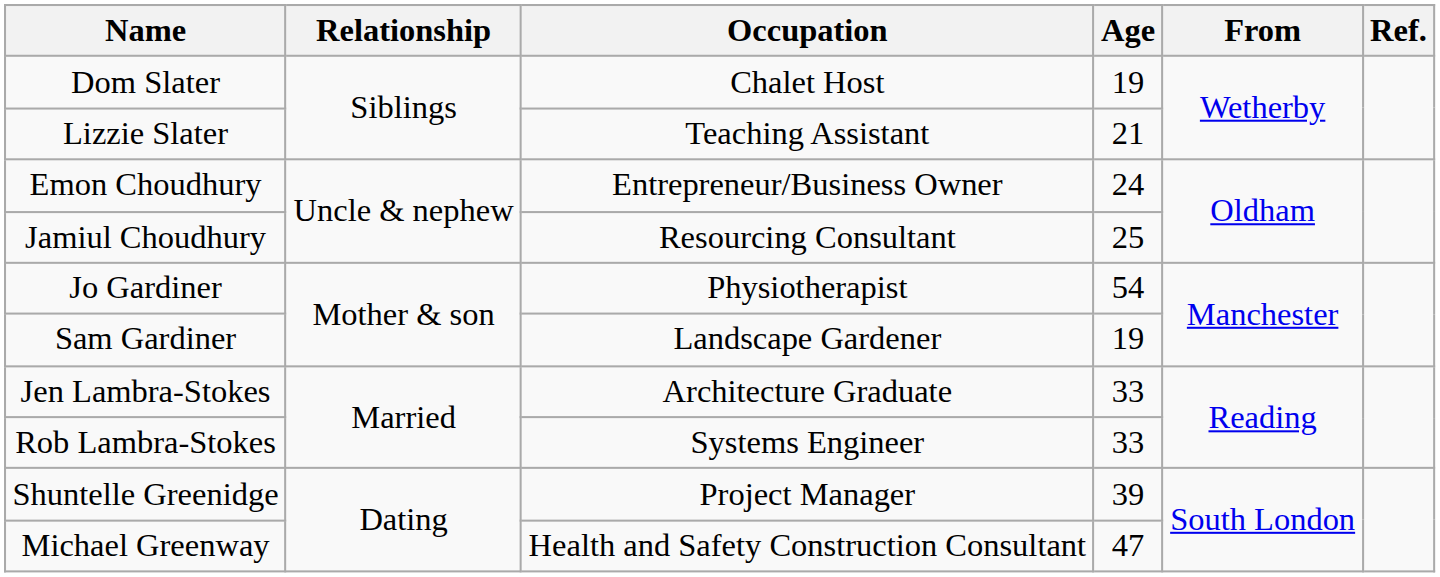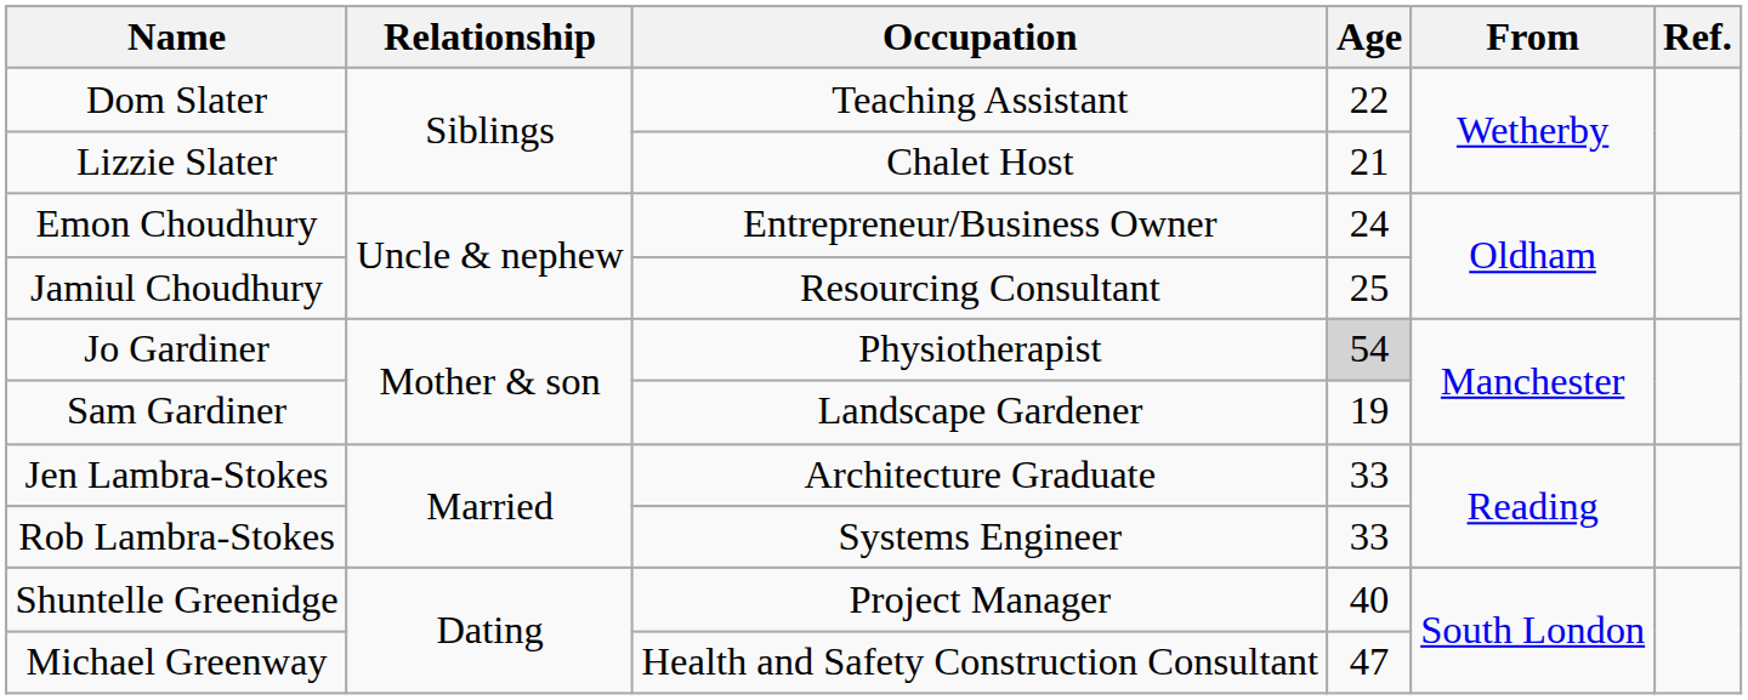Dom Slater | Occupation: Chalet Host -> Teaching Assistant
Dom Slater | Age: 19 -> 22
Lizzie Slater | Occupation: Teaching Assistant -> Chalet Host
Jo Gardiner | Age: no background -> lightgrey background
Shuntelle Greenidge | Age: 39 -> 40
